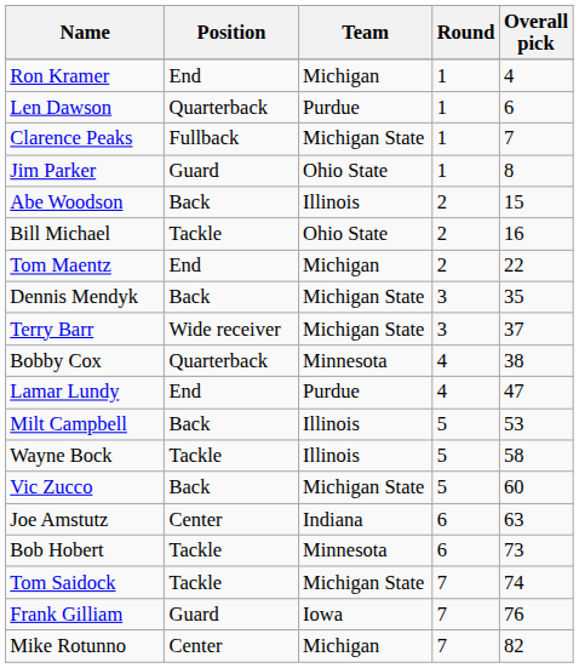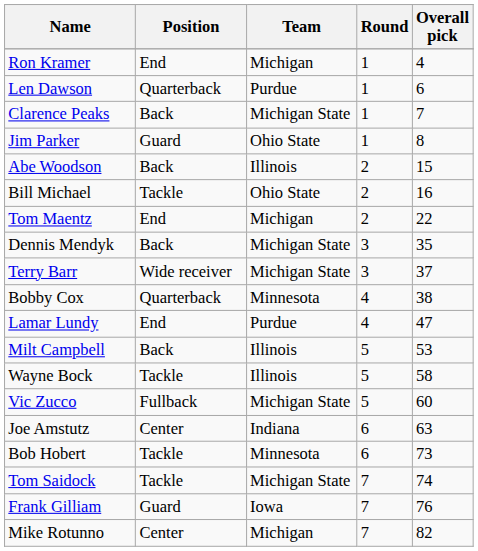Clarence Peaks | Position: Fullback -> Back
Vic Zucco | Position: Back -> Fullback
